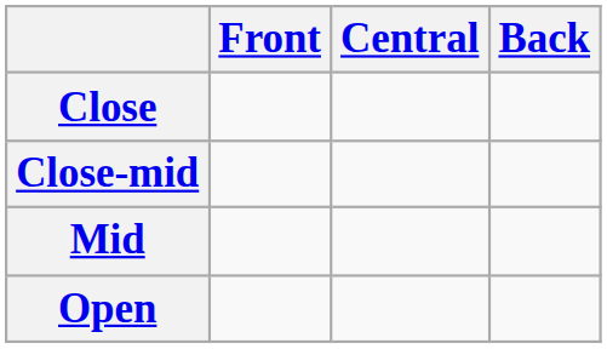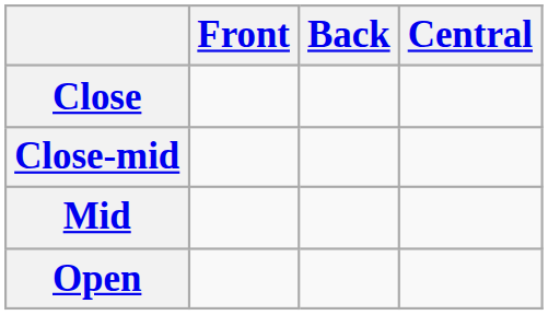columns swapped: Central <-> Back
